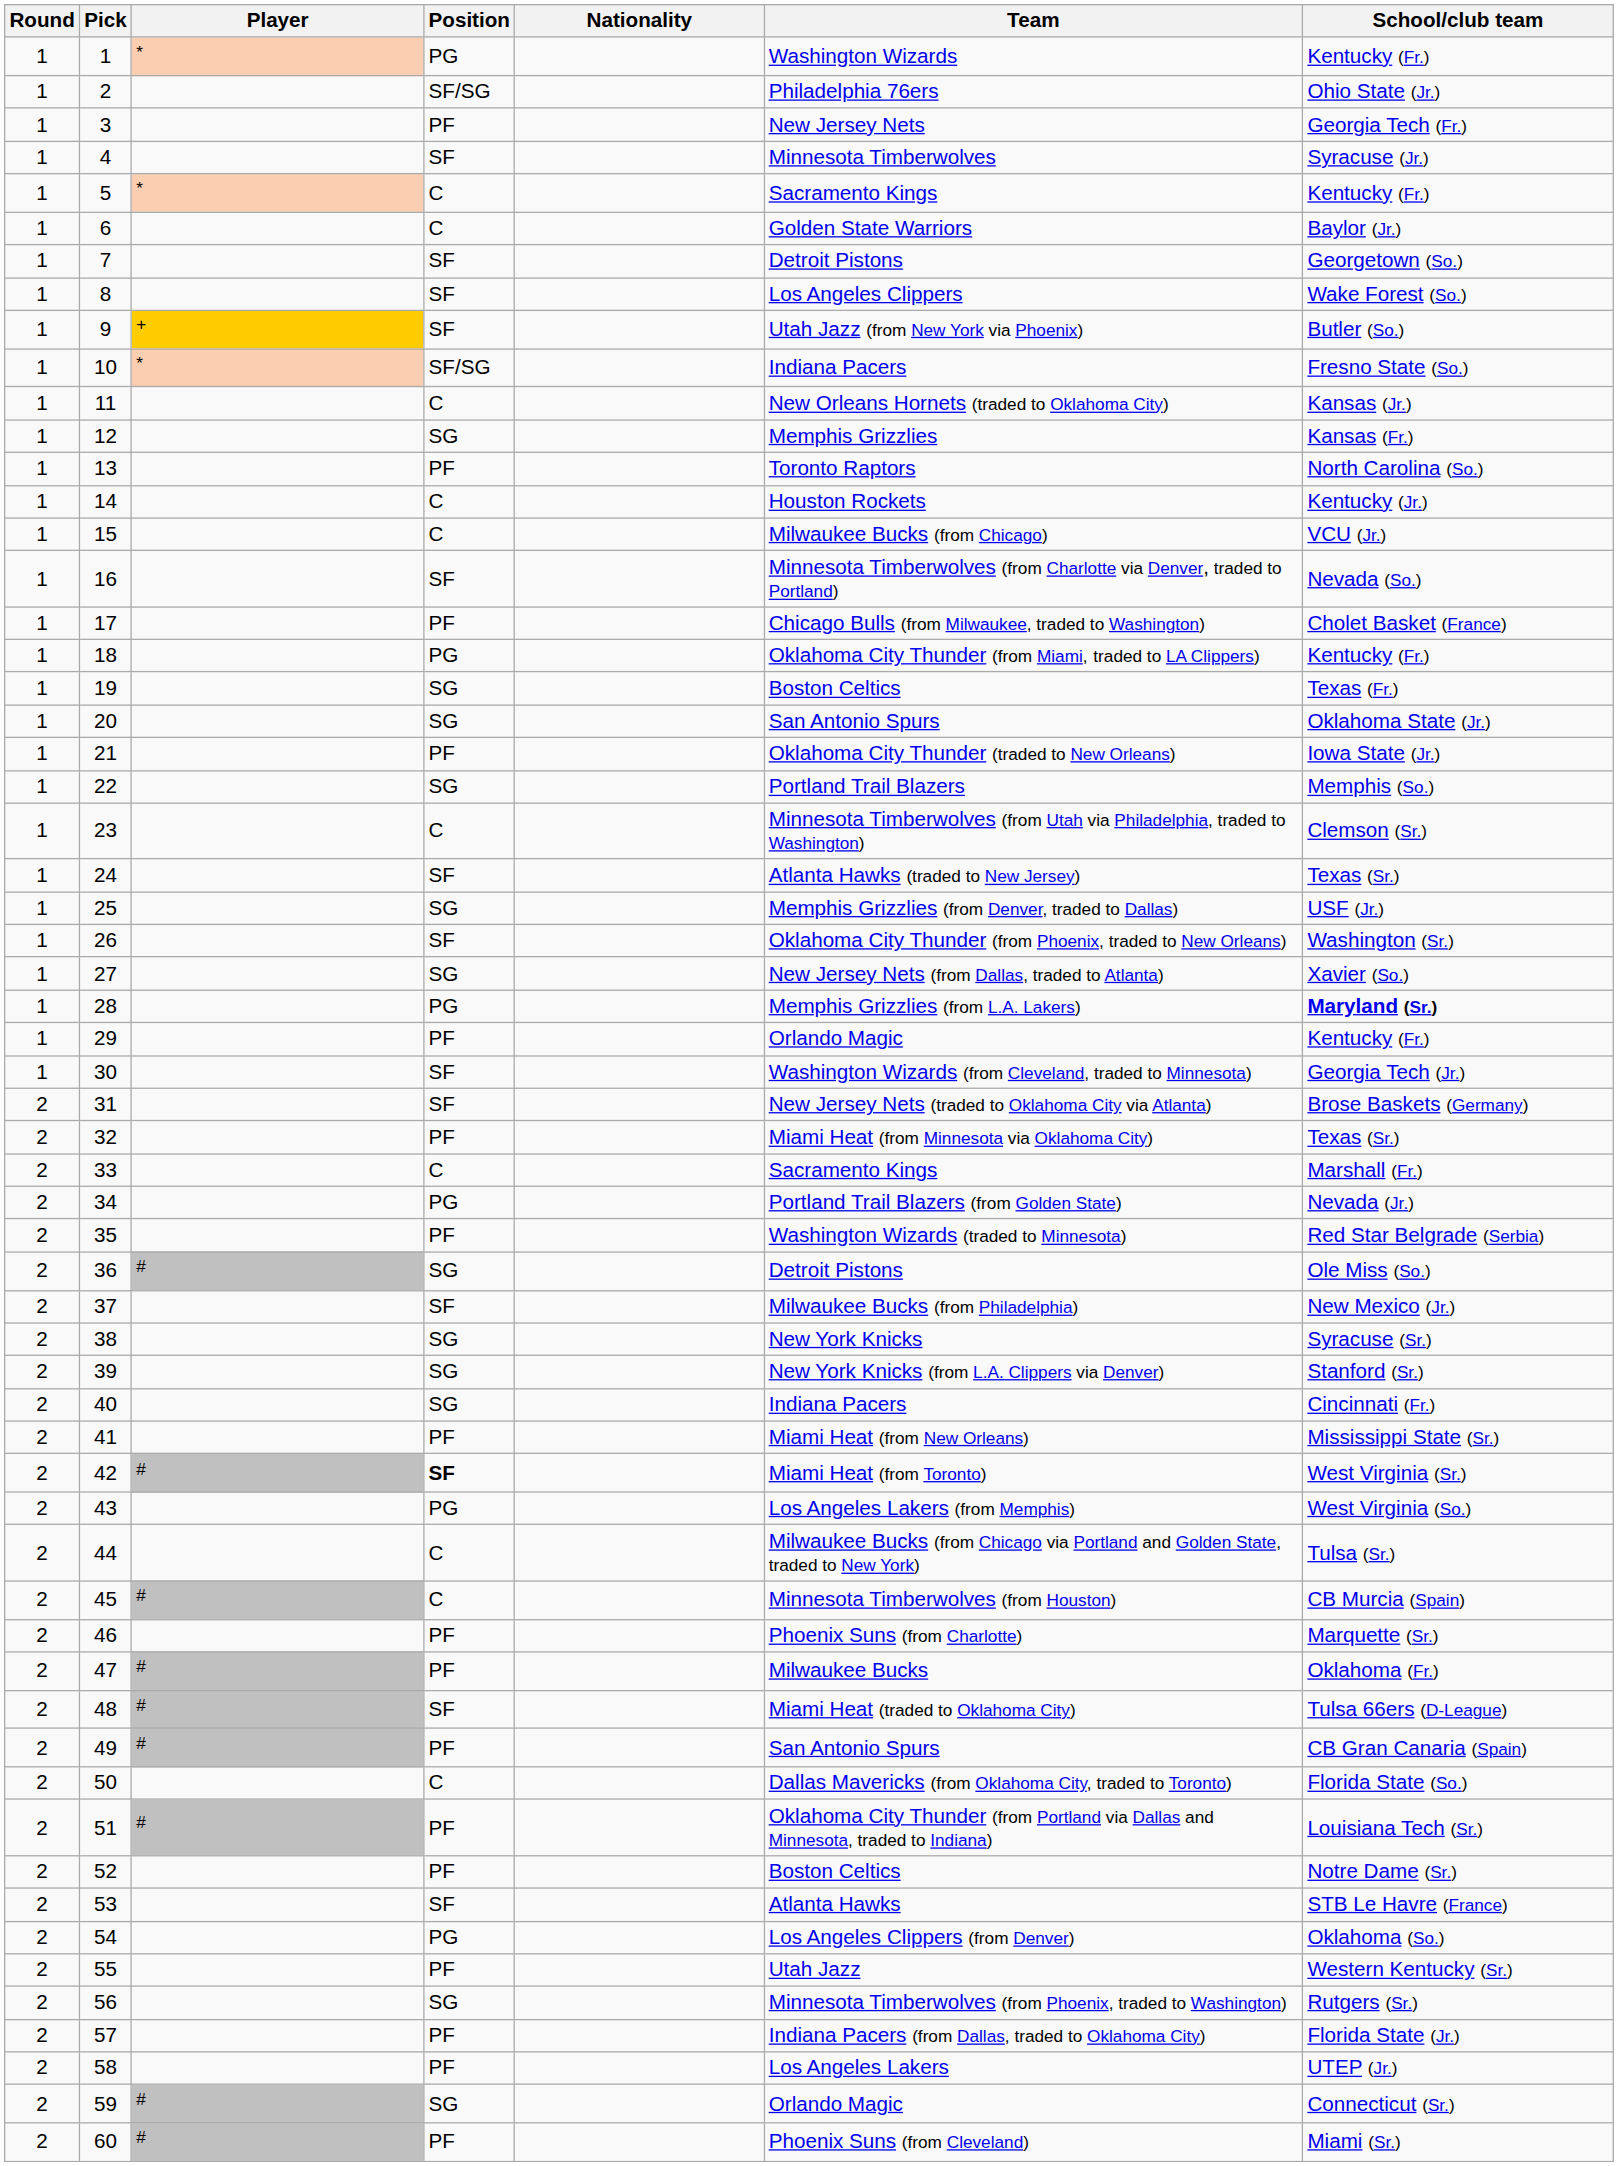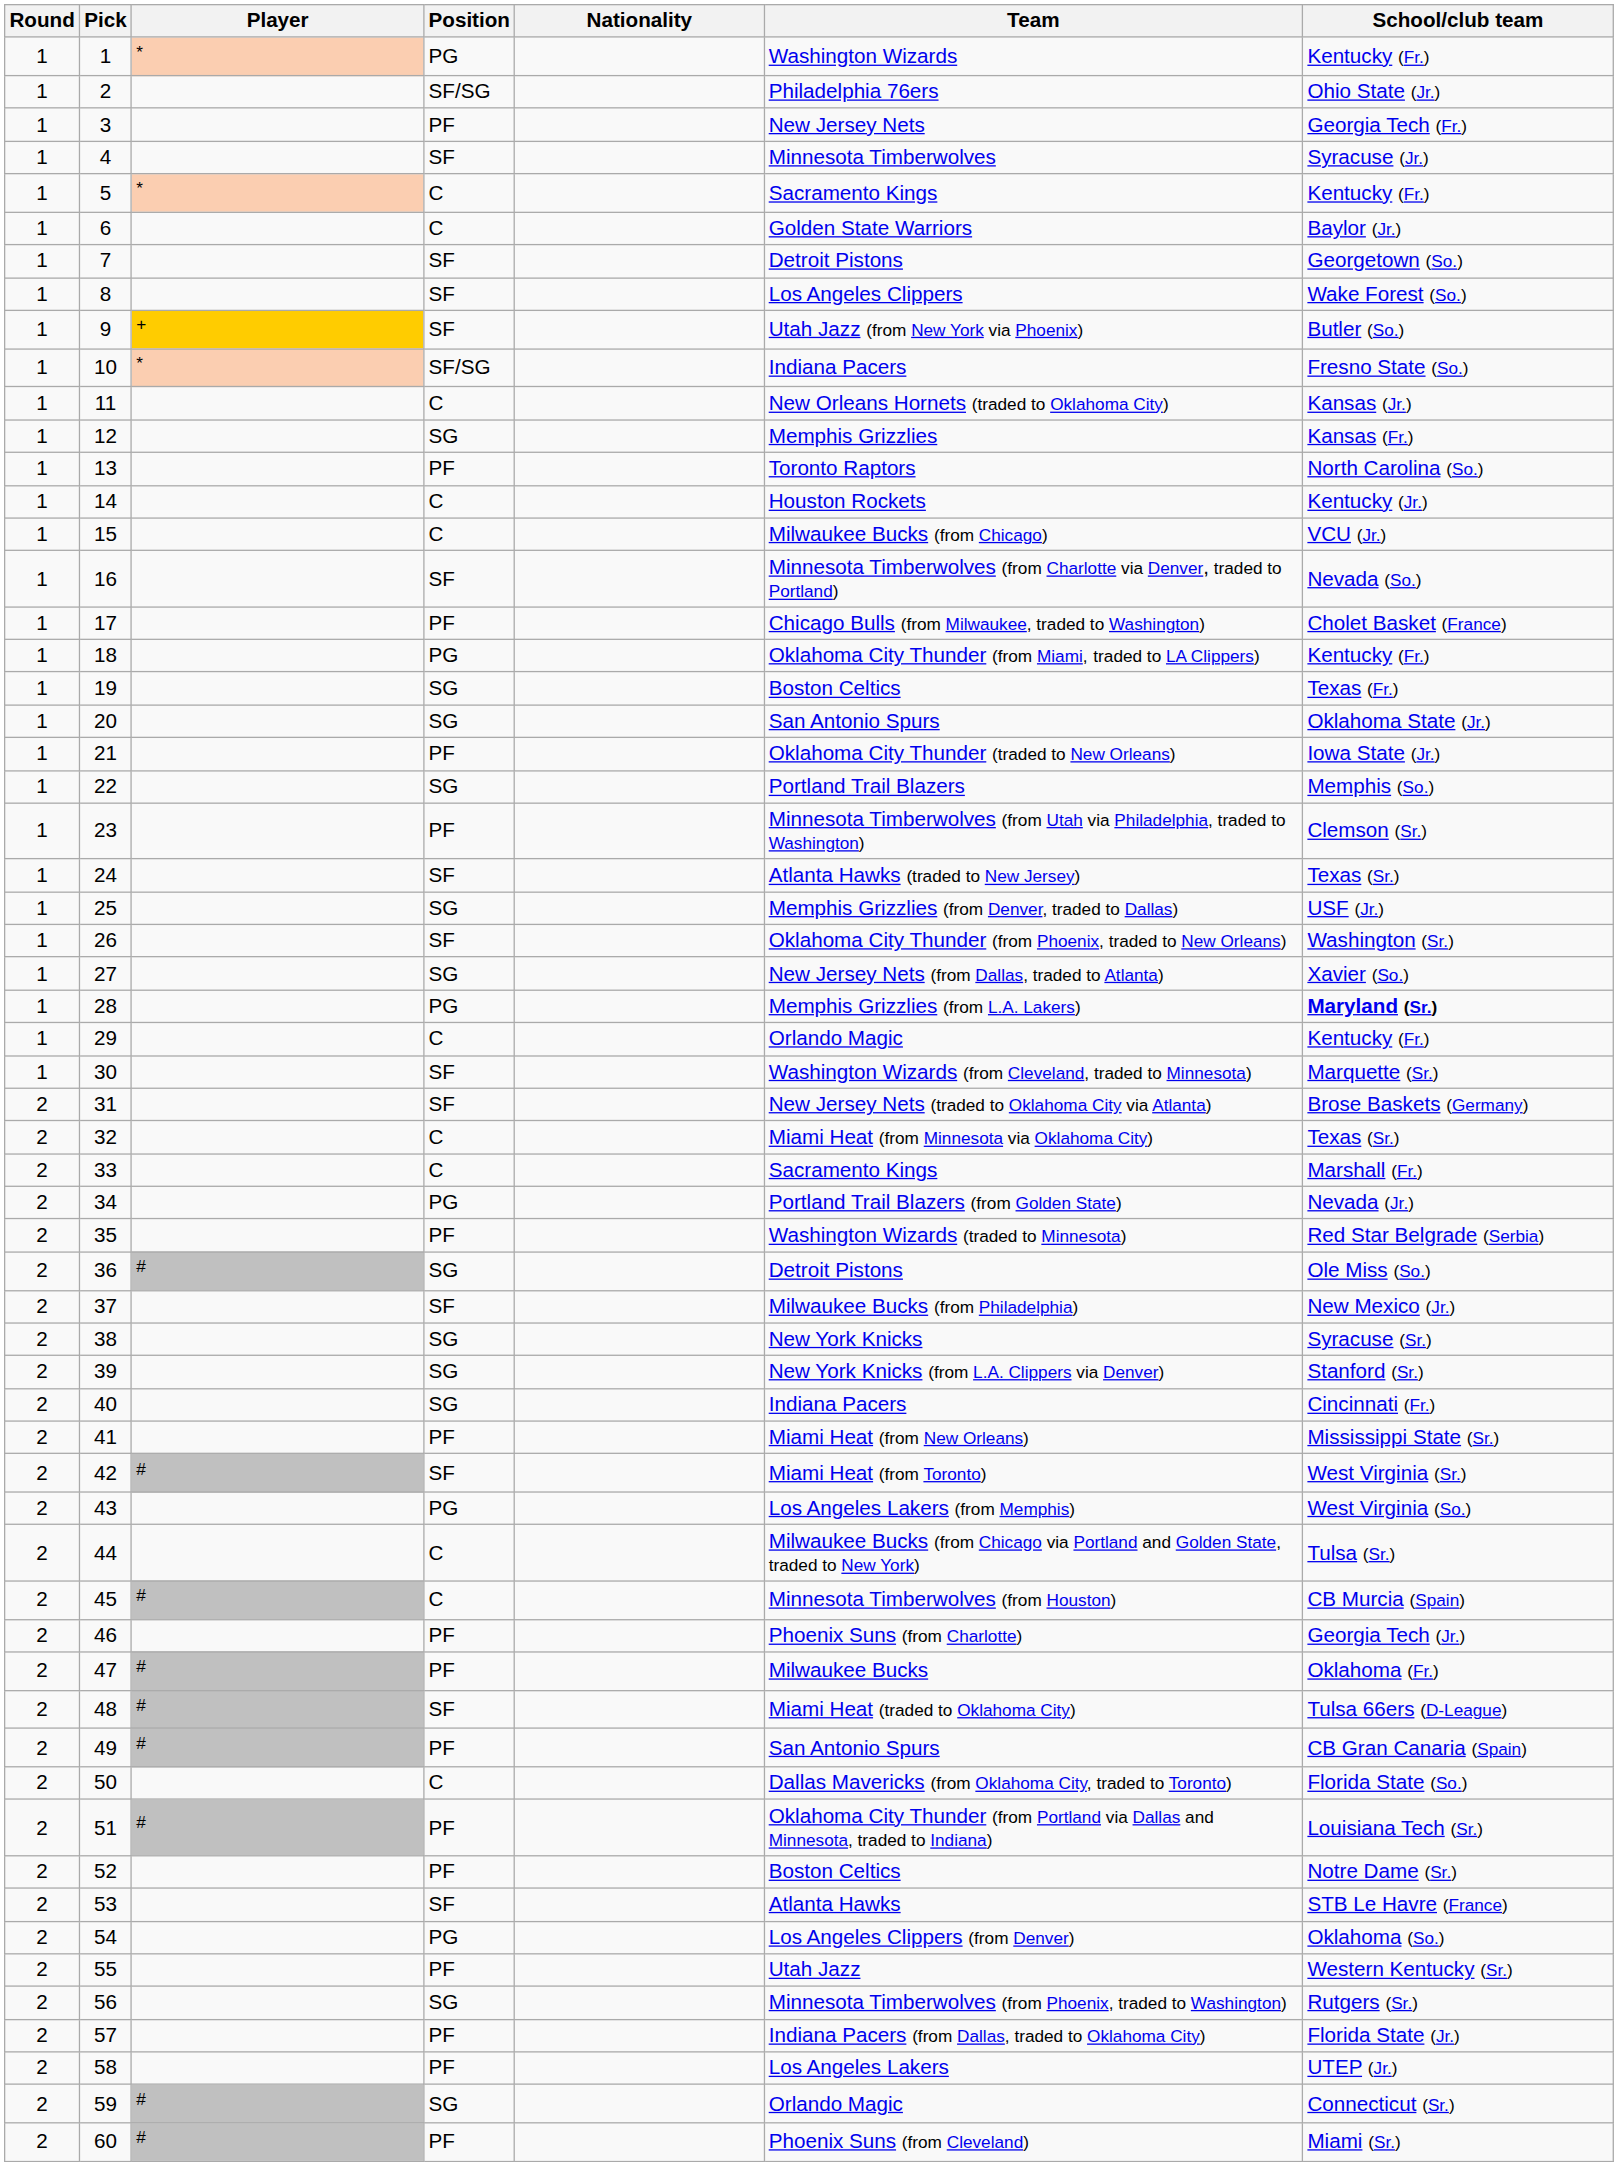23 | Position: C -> PF
29 | Position: PF -> C
30 | School/club team: Georgia Tech (Jr.) -> Marquette (Sr.)
32 | Position: PF -> C
42 | Position: bold -> normal
46 | School/club team: Marquette (Sr.) -> Georgia Tech (Jr.)
